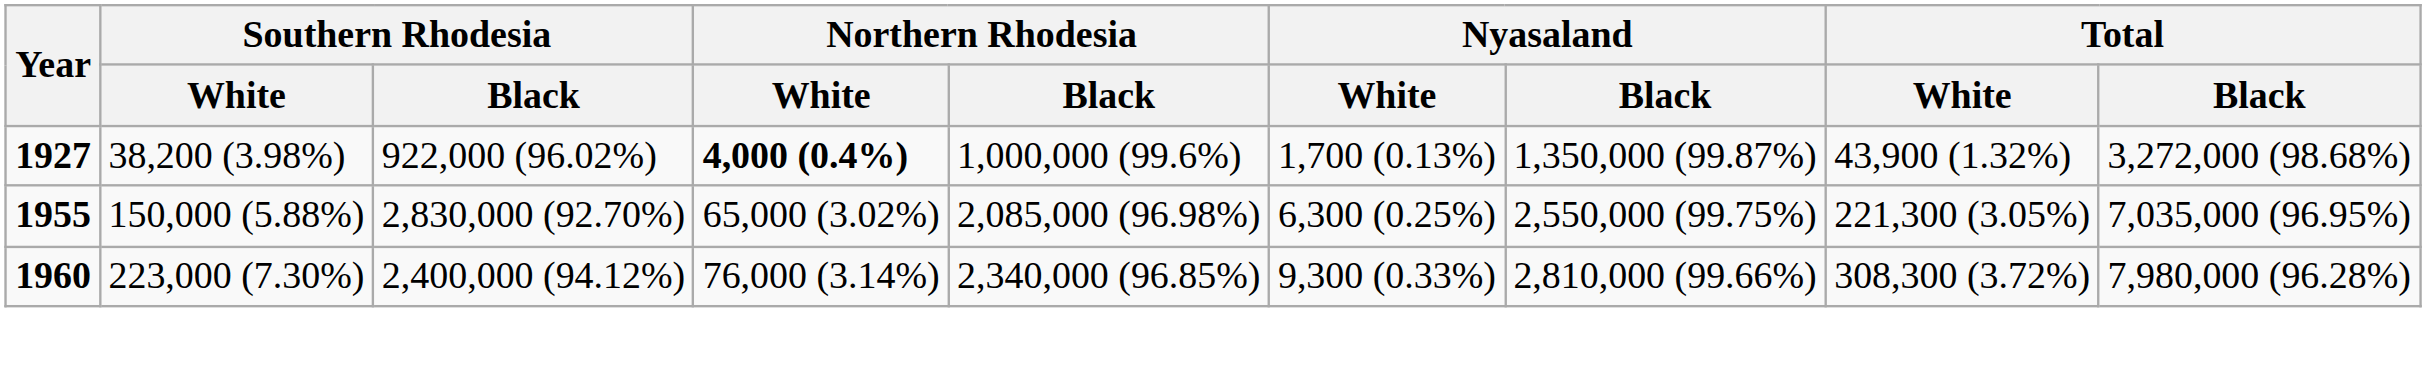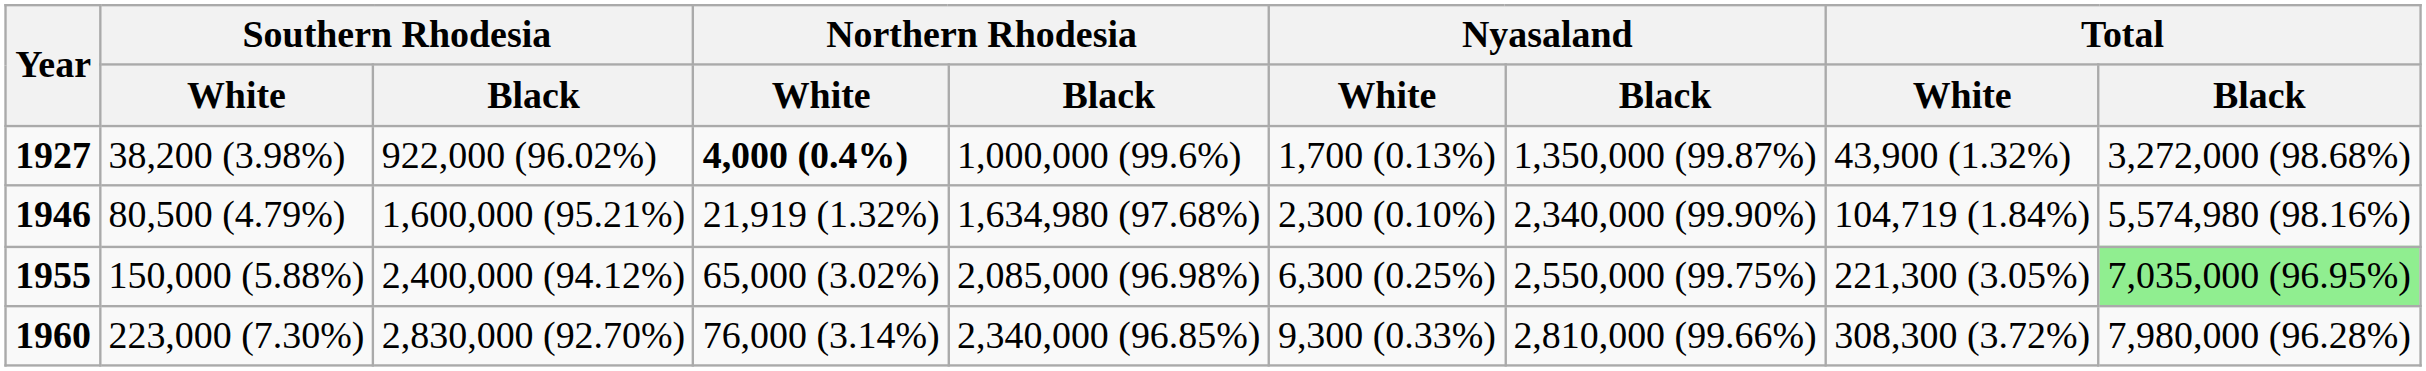+ row: 1946 | 80,500 (4.79%) | 1,600,000 (95.21%) | 21,919 (1.32%) | 1,634,980 (97.68%) | 2,300 (0.10%) | 2,340,000 (99.90%) | 104,719 (1.84%) | 5,574,980 (98.16%)
1955 | Southern Rhodesia / Black: 2,830,000 (92.70%) -> 2,400,000 (94.12%)
1955 | Total / Black: no background -> lightgreen background
1960 | Southern Rhodesia / Black: 2,400,000 (94.12%) -> 2,830,000 (92.70%)
